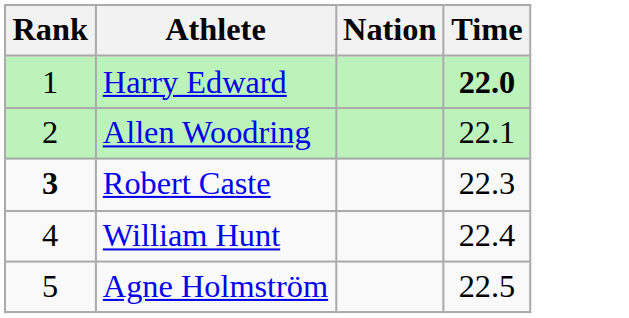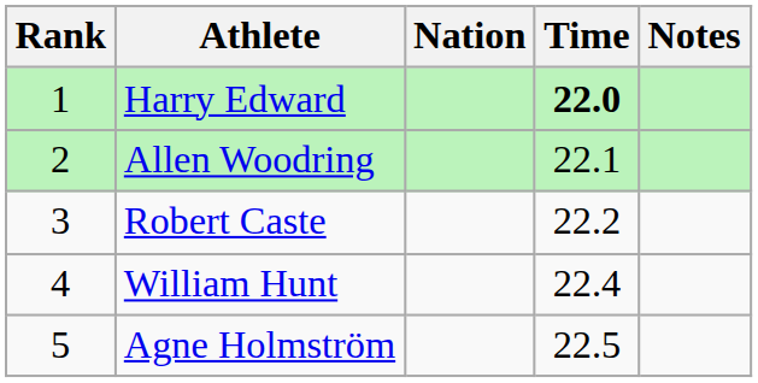+ column: Notes
Robert Caste | Rank: bold -> normal
Robert Caste | Time: 22.3 -> 22.2
